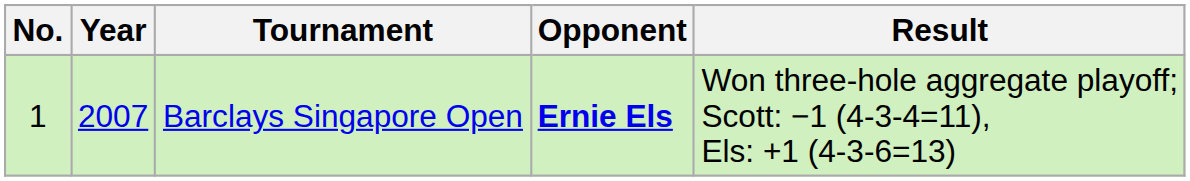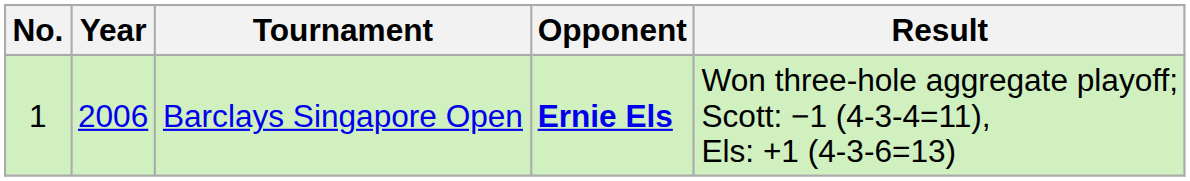Barclays Singapore Open | Year: 2007 -> 2006
